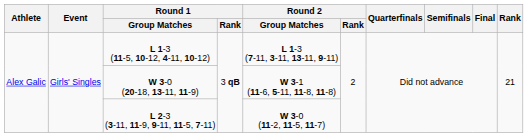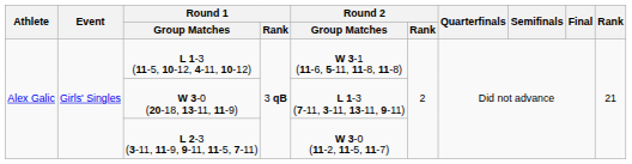L 1-3 (11-5, 10-12, 4-11, 10-12) | Round 2 / Group Matches: L 1-3 (7-11, 3-11, 13-11, 9-11) -> W 3-1 (11-6, 5-11, 11-8, 11-8)
W 3-0 (20-18, 13-11, 11-9) | Round 2 / Group Matches: W 3-1 (11-6, 5-11, 11-8, 11-8) -> L 1-3 (7-11, 3-11, 13-11, 9-11)
